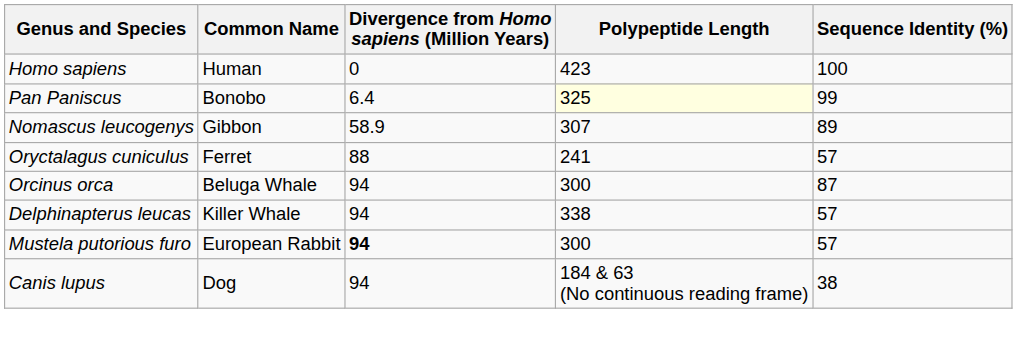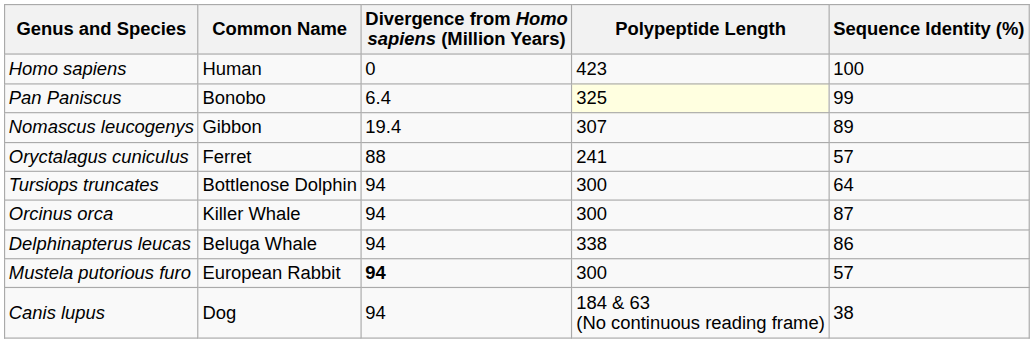Nomascus leucogenys | Divergence from Homo sapiens (Million Years): 58.9 -> 19.4
+ row: Tursiops truncates | Bottlenose Dolphin | 94 | 300 | 64
Orcinus orca | Common Name: Beluga Whale -> Killer Whale
Delphinapterus leucas | Common Name: Killer Whale -> Beluga Whale
Delphinapterus leucas | Sequence Identity (%): 57 -> 86
